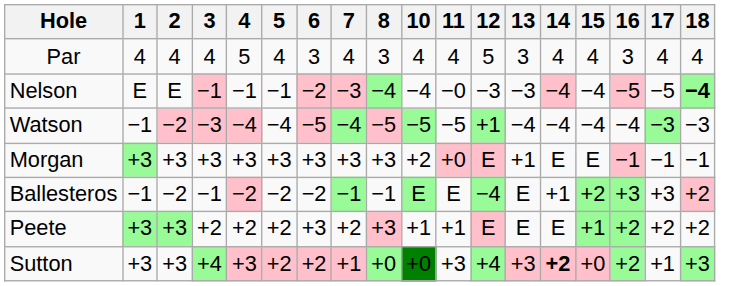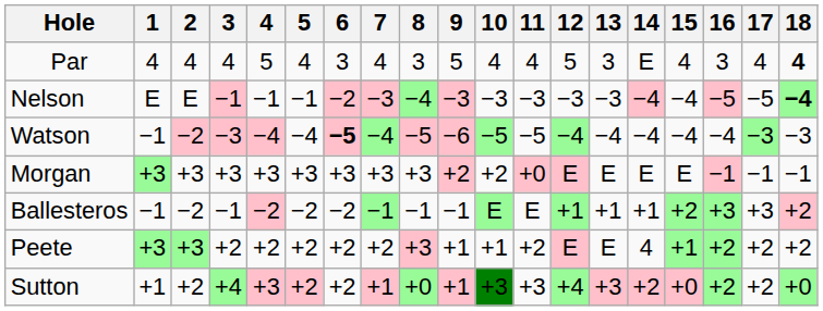+ column: 9 | 5 | −3 | −6 | +2 | −1 | +1 | +1
Par | 14: 4 -> E
Par | 18: normal -> bold
Nelson | 10: −4 -> −3
Nelson | 11: −0 -> −3
Watson | 6: normal -> bold
Watson | 12: +1 -> −4
Morgan | 13: +1 -> E
Ballesteros | 12: −4 -> +1
Ballesteros | 13: E -> +1
Peete | 6: +3 -> +2
Peete | 11: +1 -> +2
Peete | 14: E -> 4
Sutton | 1: +3 -> +1
Sutton | 2: +3 -> +2
Sutton | 6: pink background -> no background
Sutton | 10: +0 -> +3
Sutton | 14: bold -> normal
Sutton | 17: +1 -> +2
Sutton | 18: +3 -> +0
